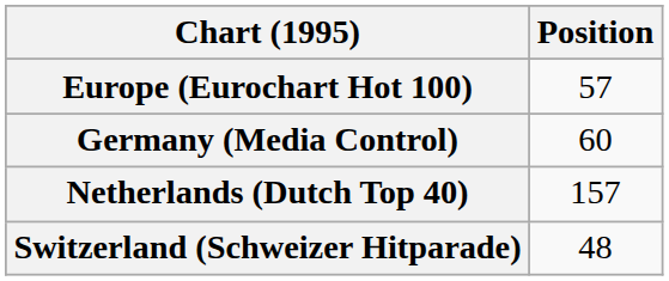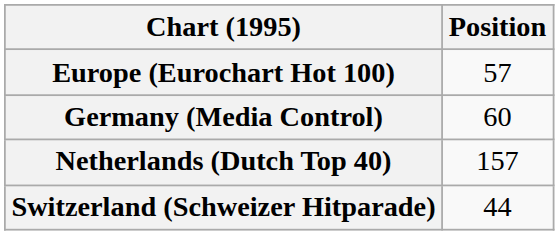Switzerland (Schweizer Hitparade) | Position: 48 -> 44
